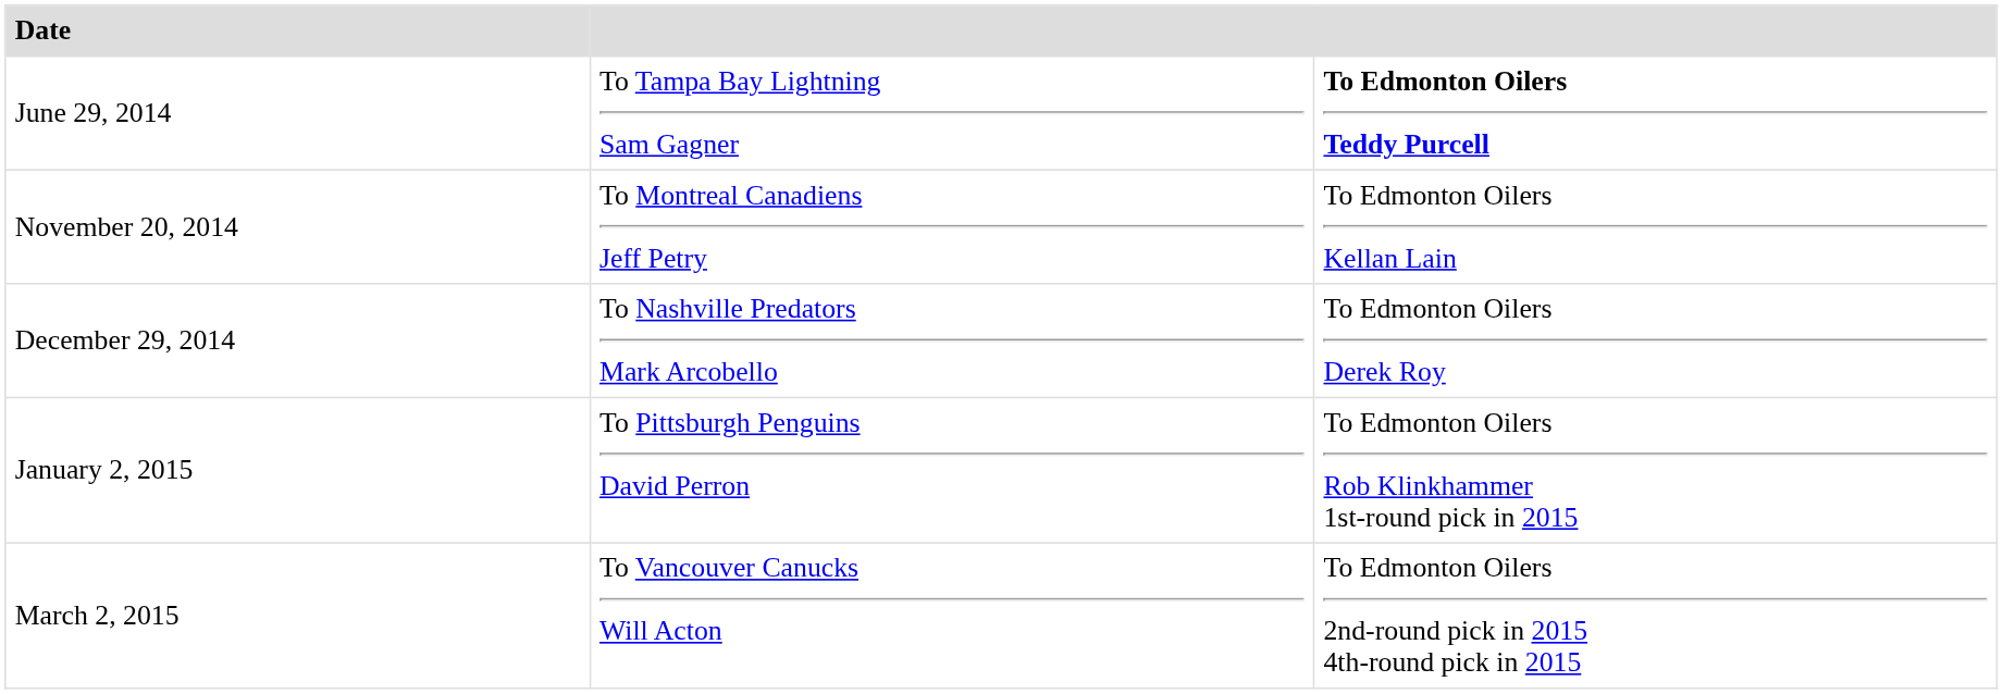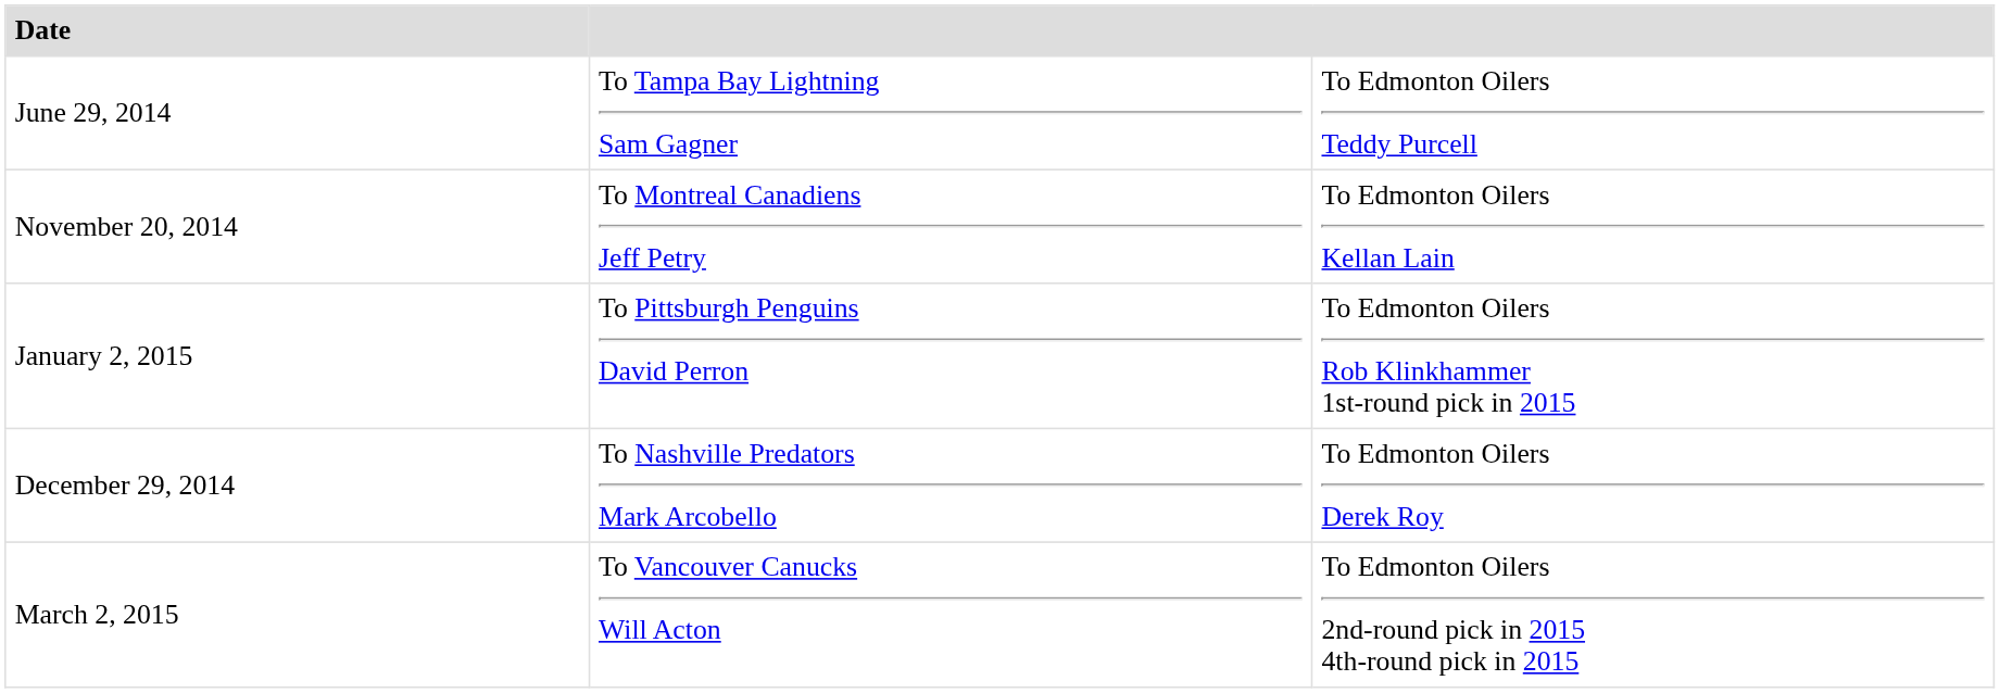June 29, 2014 | column 3: bold -> normal
rows swapped: December 29, 2014 <-> January 2, 2015
